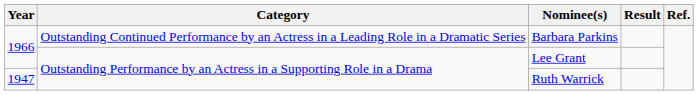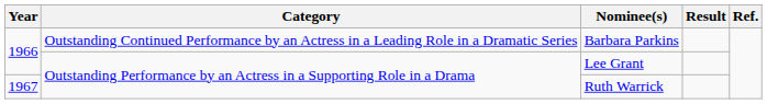Ruth Warrick | Year: 1947 -> 1967
